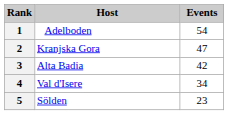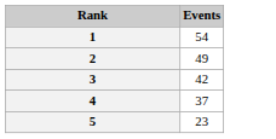- column: Host | Adelboden | Kranjska Gora | Alta Badia | Val d'Isere | Sölden
2 | Events: 47 -> 49
4 | Events: 34 -> 37
